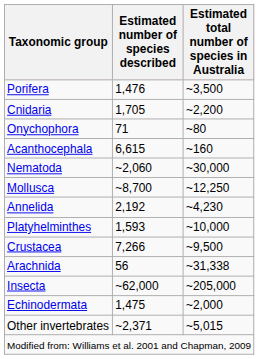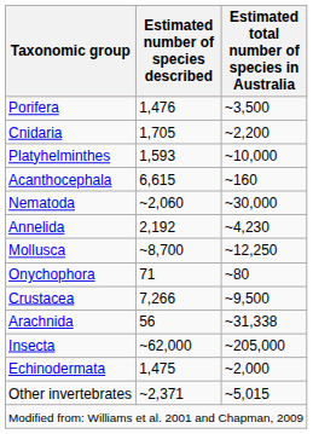rows swapped: Platyhelminthes <-> Onychophora
rows swapped: Mollusca <-> Annelida
